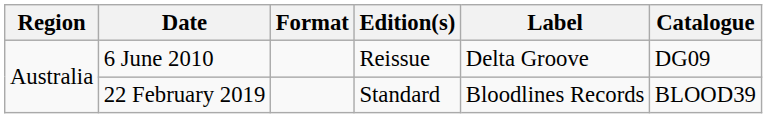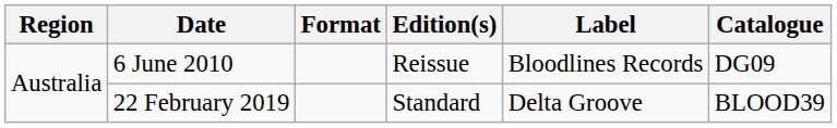6 June 2010 | Label: Delta Groove -> Bloodlines Records
22 February 2019 | Label: Bloodlines Records -> Delta Groove
